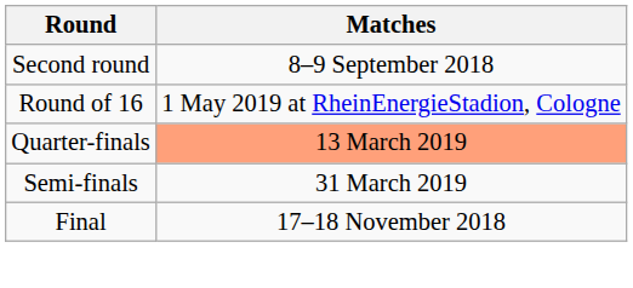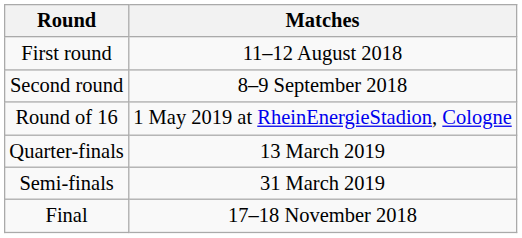+ row: First round | 11–12 August 2018
Quarter-finals | Matches: lightsalmon background -> no background
